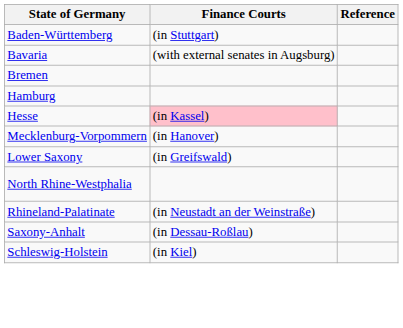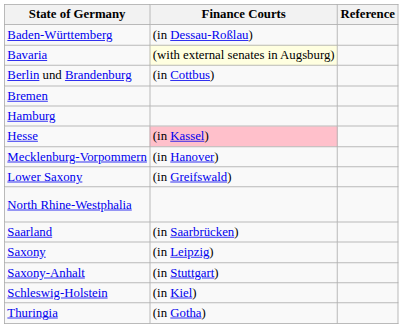Baden-Württemberg | Finance Courts: (in Stuttgart) -> (in Dessau-Roßlau)
Bavaria | Finance Courts: no background -> lightyellow background
+ row: Berlin und Brandenburg | (in Cottbus)
- row: Rhineland-Palatinate | (in Neustadt an der Weinstraße)
+ row: Saarland | (in Saarbrücken)
+ row: Saxony | (in Leipzig)
Saxony-Anhalt | Finance Courts: (in Dessau-Roßlau) -> (in Stuttgart)
+ row: Thuringia | (in Gotha)
